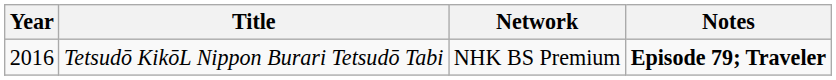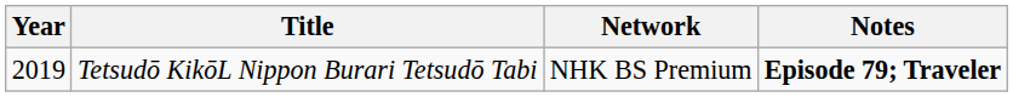Tetsudō KikōL Nippon Burari Tetsudō Tabi | Year: 2016 -> 2019
